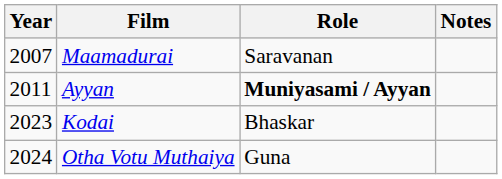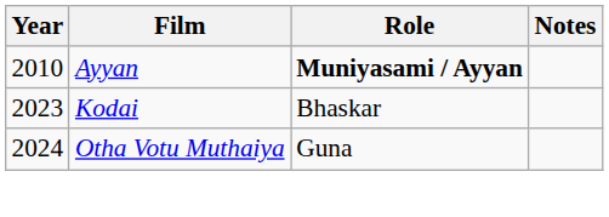- row: 2007 | Maamadurai | Saravanan
Ayyan | Year: 2011 -> 2010
